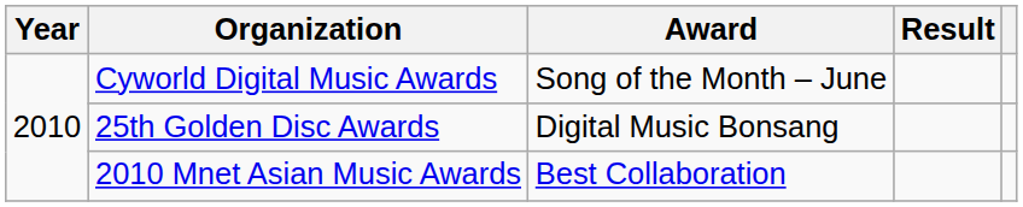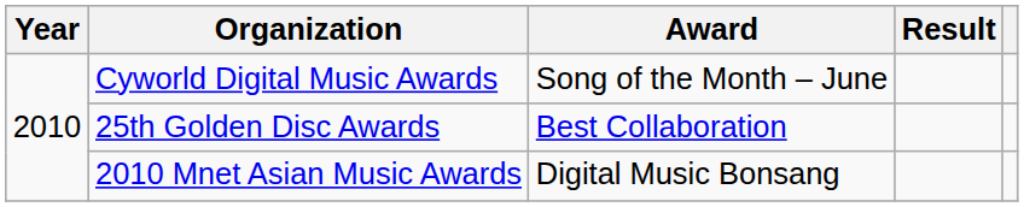25th Golden Disc Awards | Award: Digital Music Bonsang -> Best Collaboration
2010 Mnet Asian Music Awards | Award: Best Collaboration -> Digital Music Bonsang
